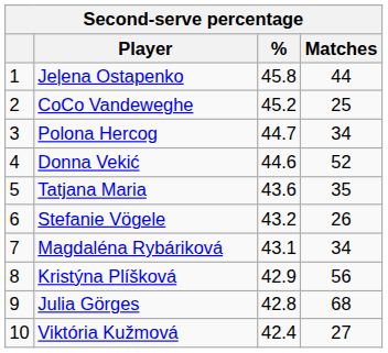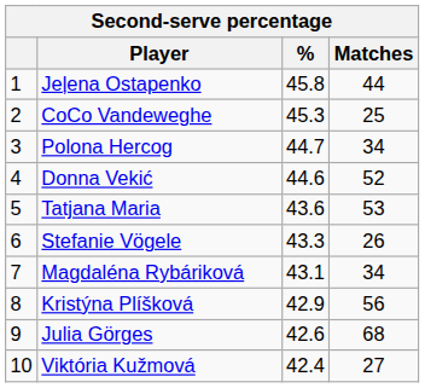CoCo Vandeweghe | %: 45.2 -> 45.3
Tatjana Maria | Matches: 35 -> 53
Stefanie Vögele | %: 43.2 -> 43.3
Julia Görges | %: 42.8 -> 42.6
